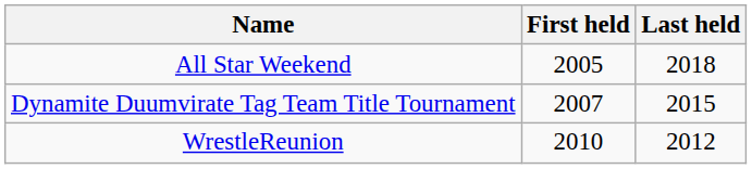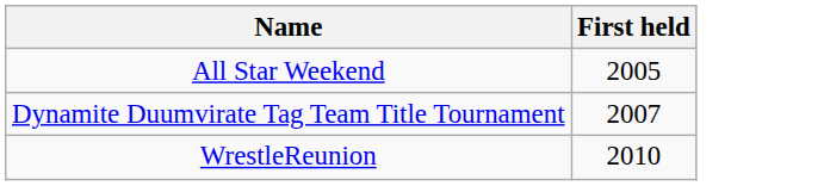- column: Last held | 2018 | 2015 | 2012
